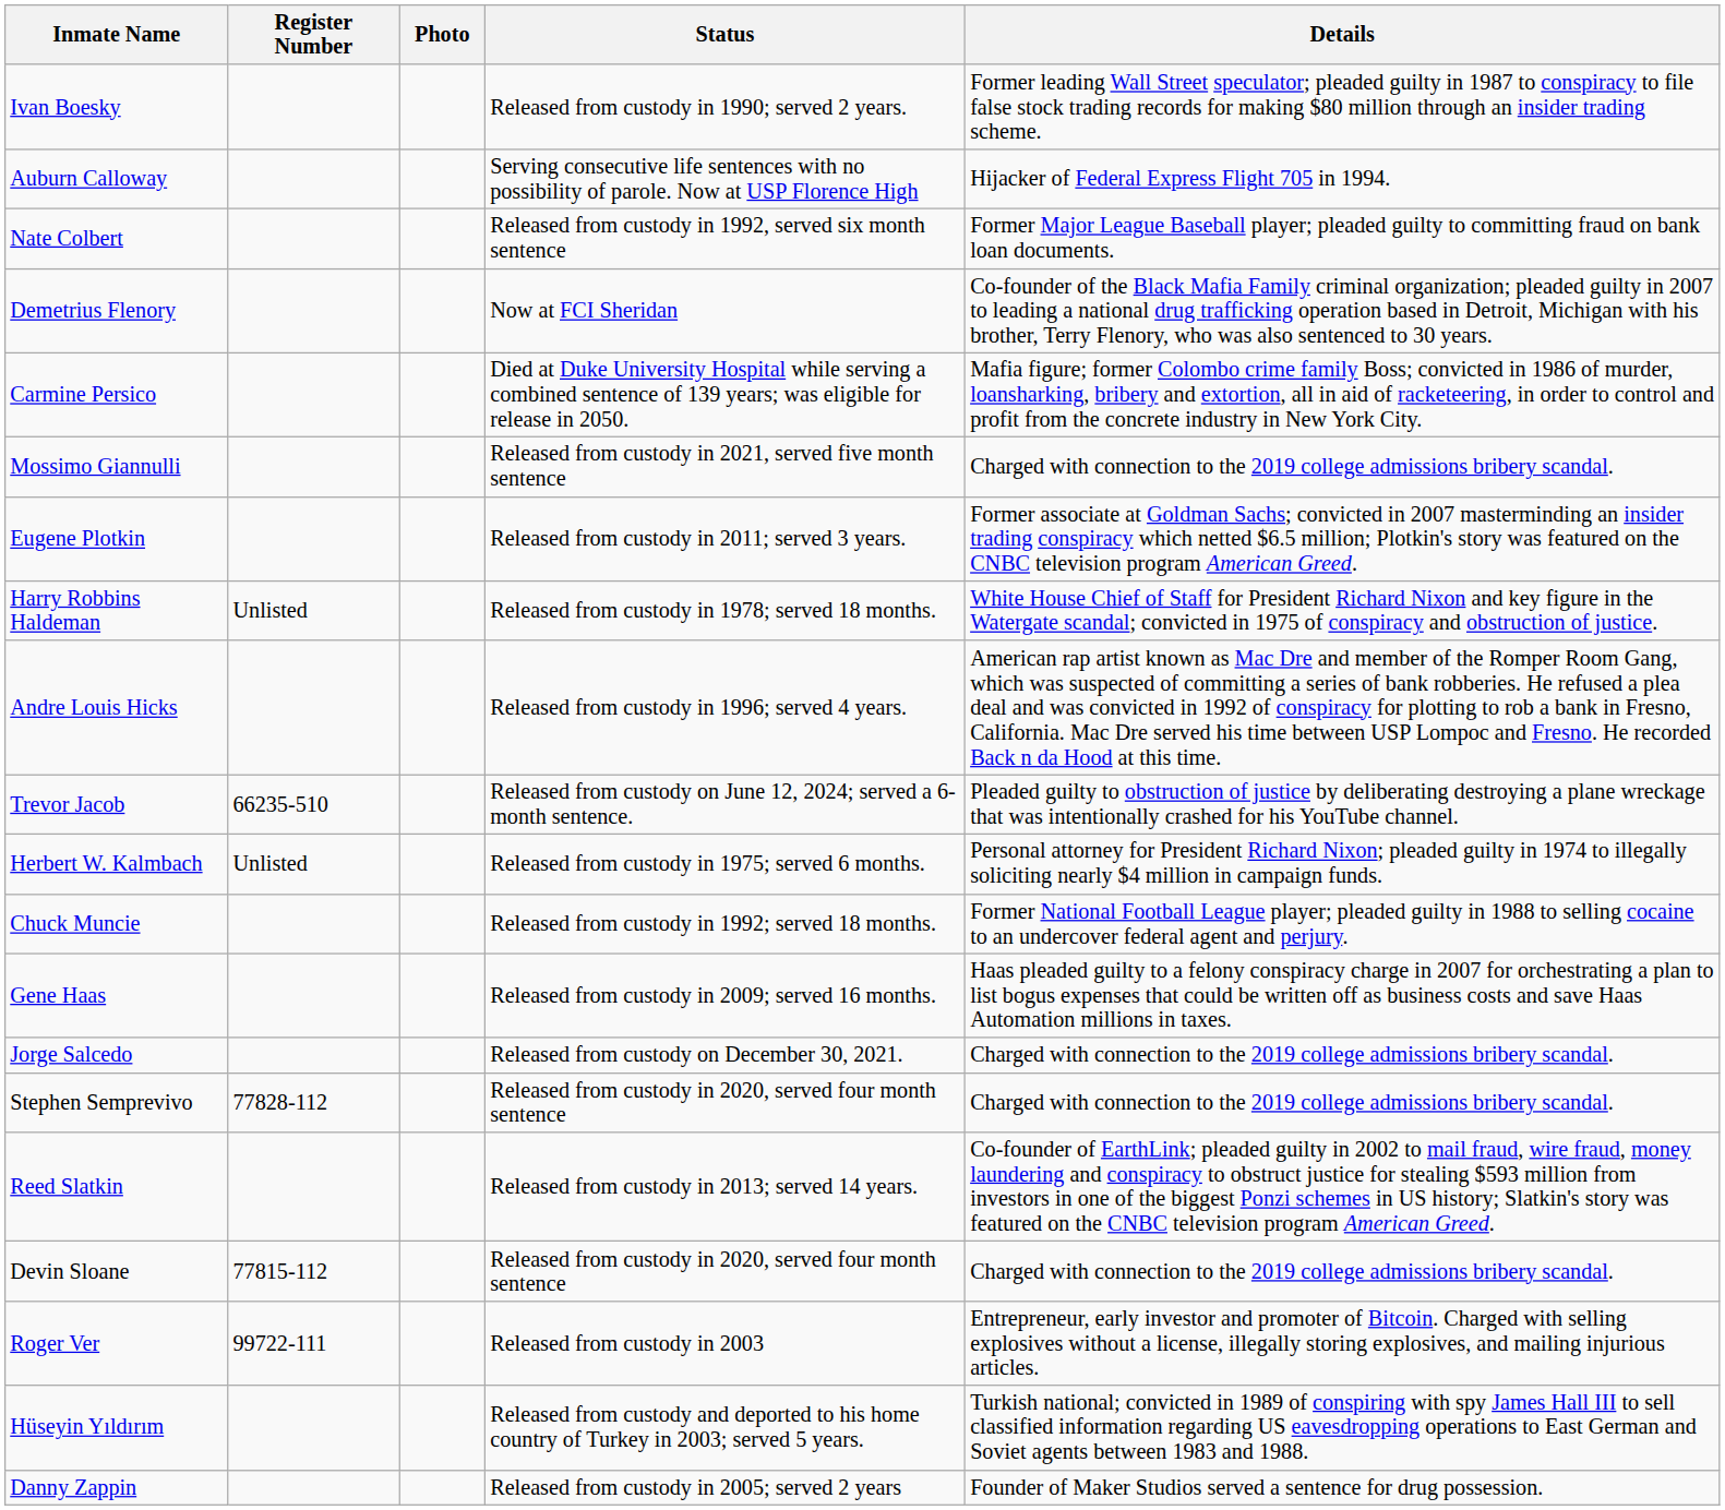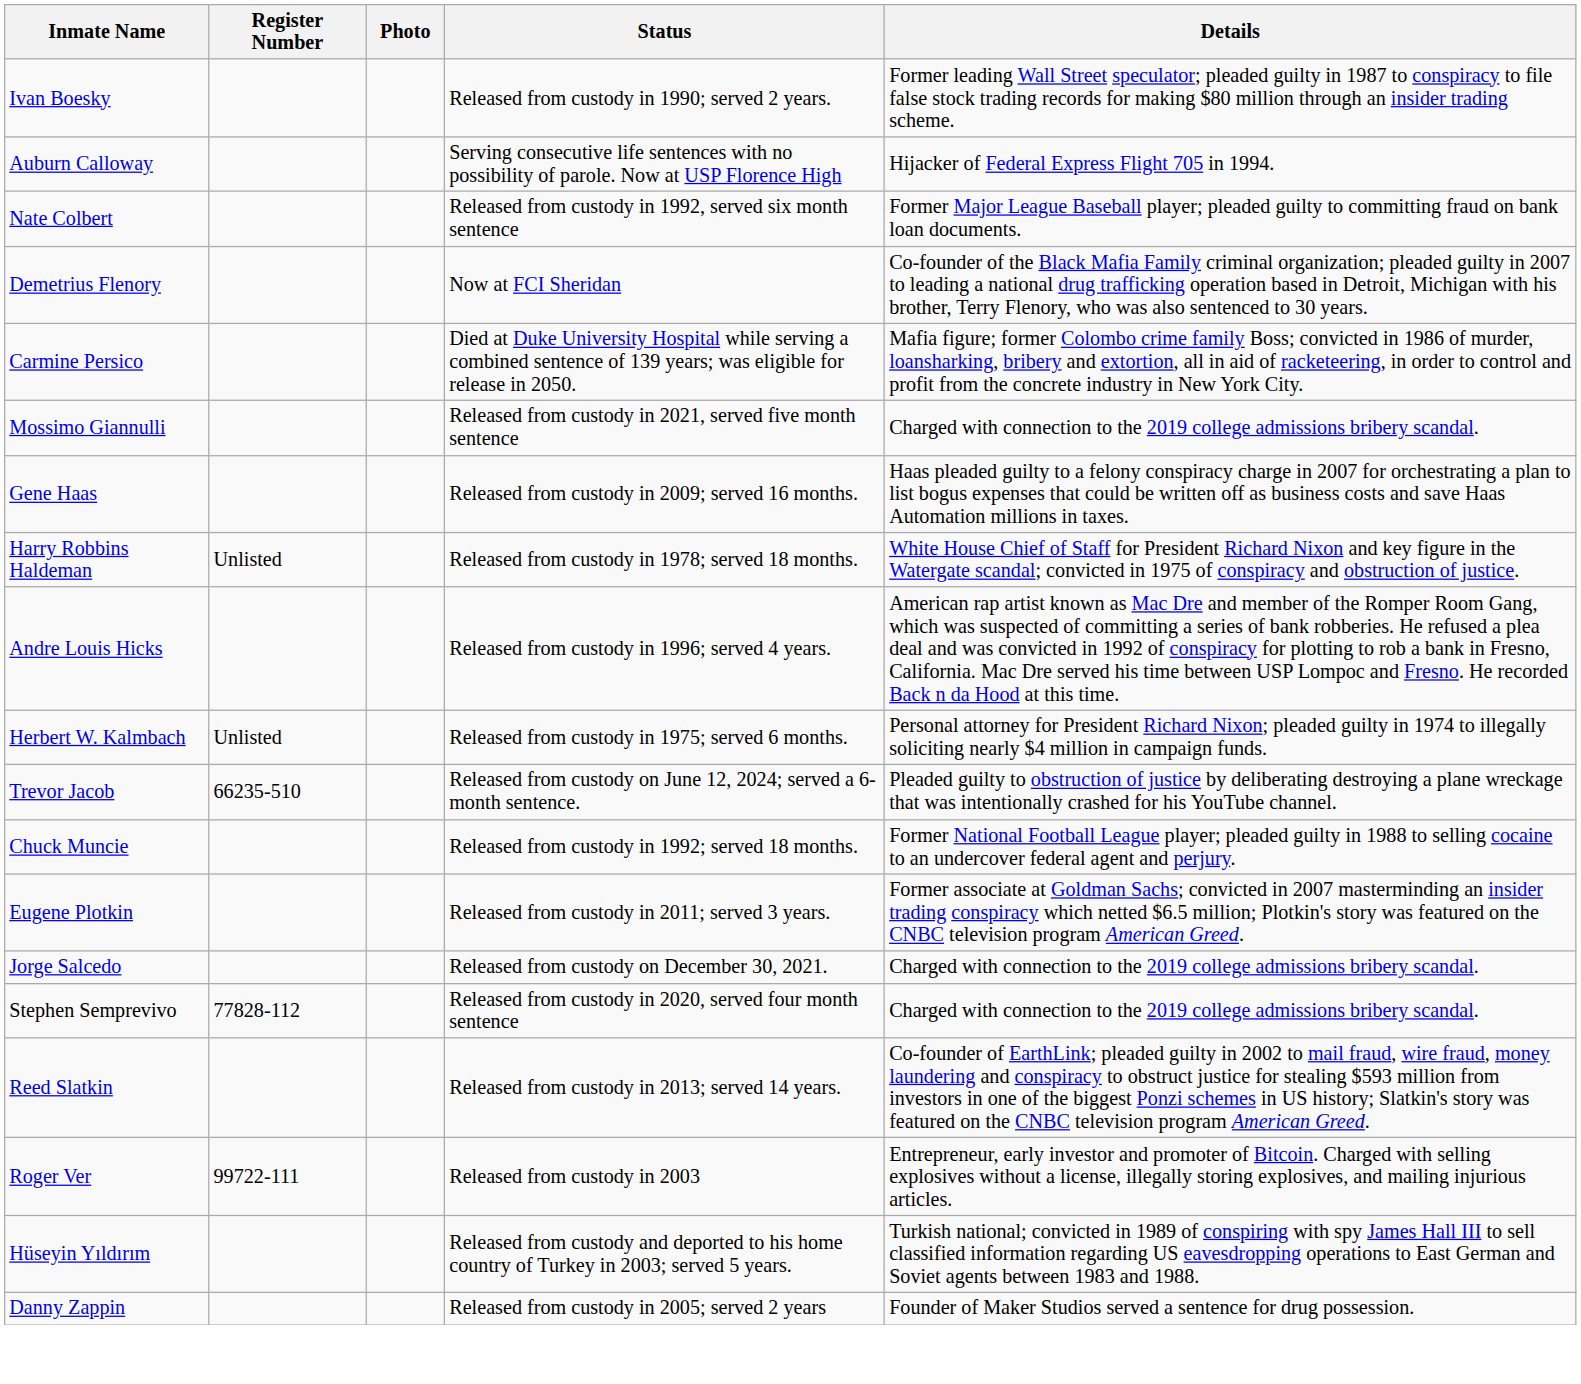rows swapped: Gene Haas <-> Eugene Plotkin
rows swapped: Trevor Jacob <-> Herbert W. Kalmbach
- row: Devin Sloane | 77815-112 | Released from custody in 2020, served four month sentence | Charged with connection to the 2019 college admissions bribery scandal.
